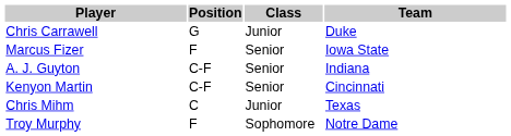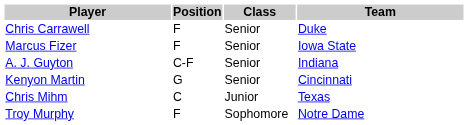Chris Carrawell | Position: G -> F
Chris Carrawell | Class: Junior -> Senior
Kenyon Martin | Position: C-F -> G
